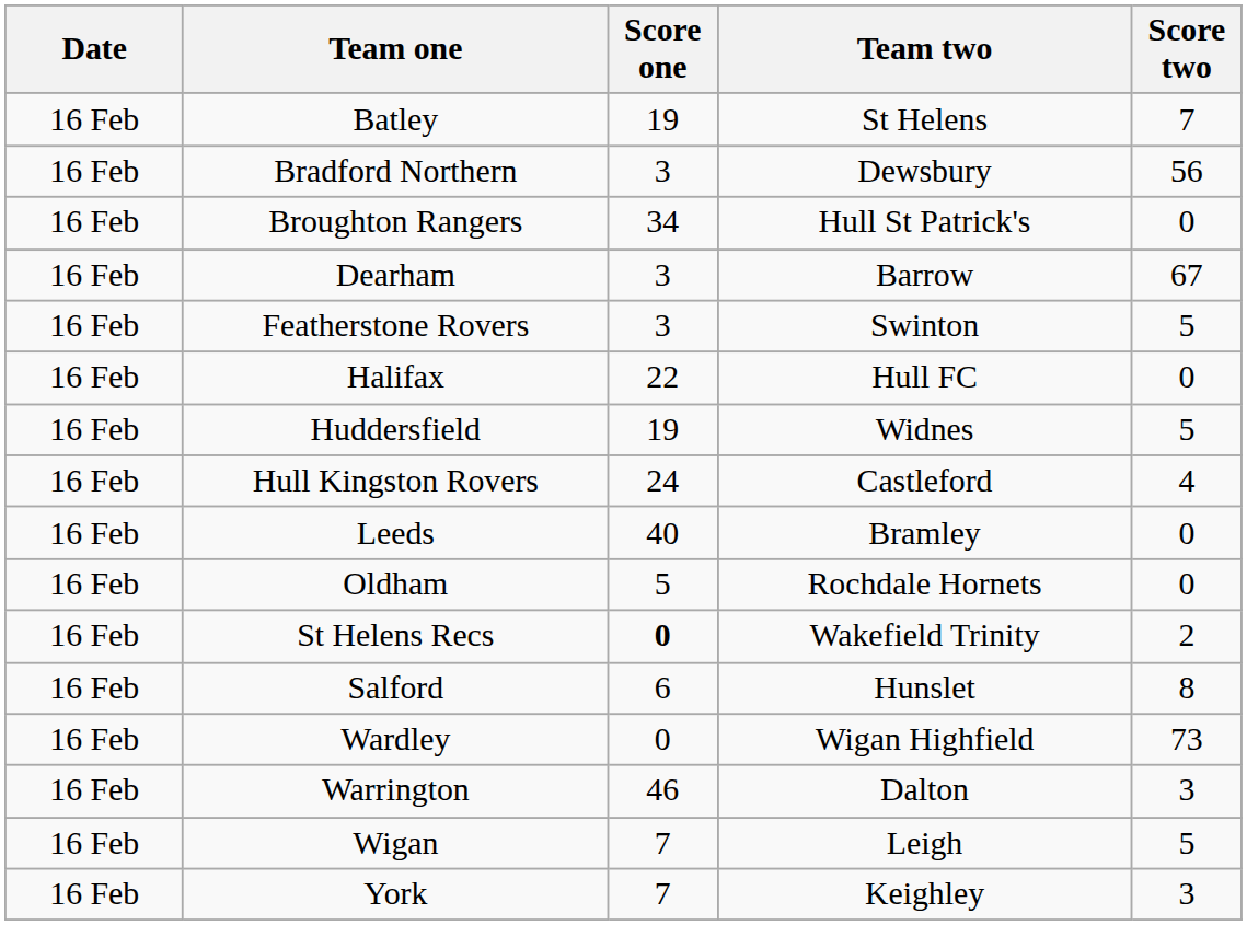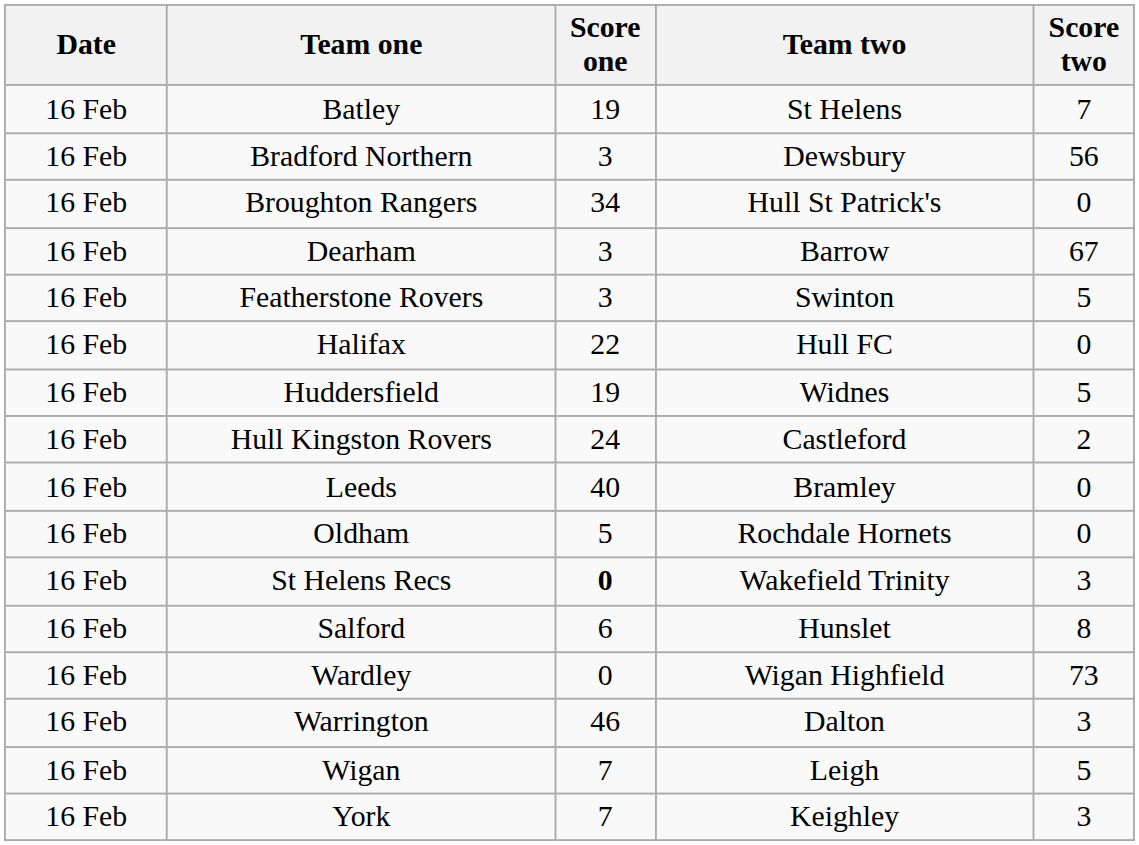Hull Kingston Rovers | Score two: 4 -> 2
St Helens Recs | Score two: 2 -> 3
